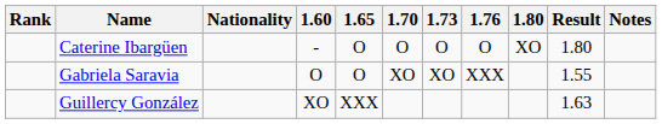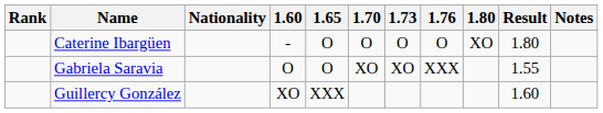Guillercy González | Result: 1.63 -> 1.60
